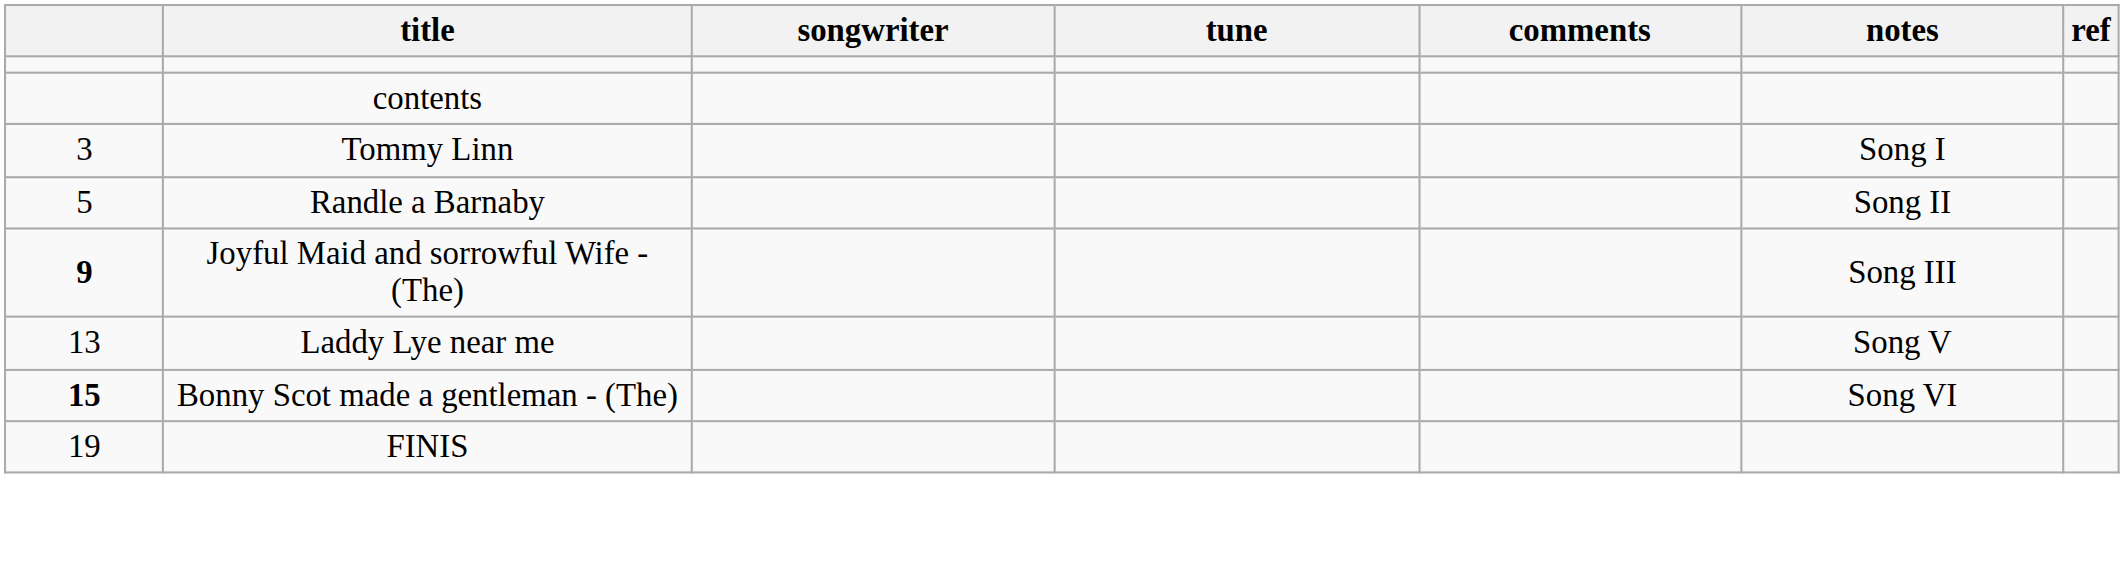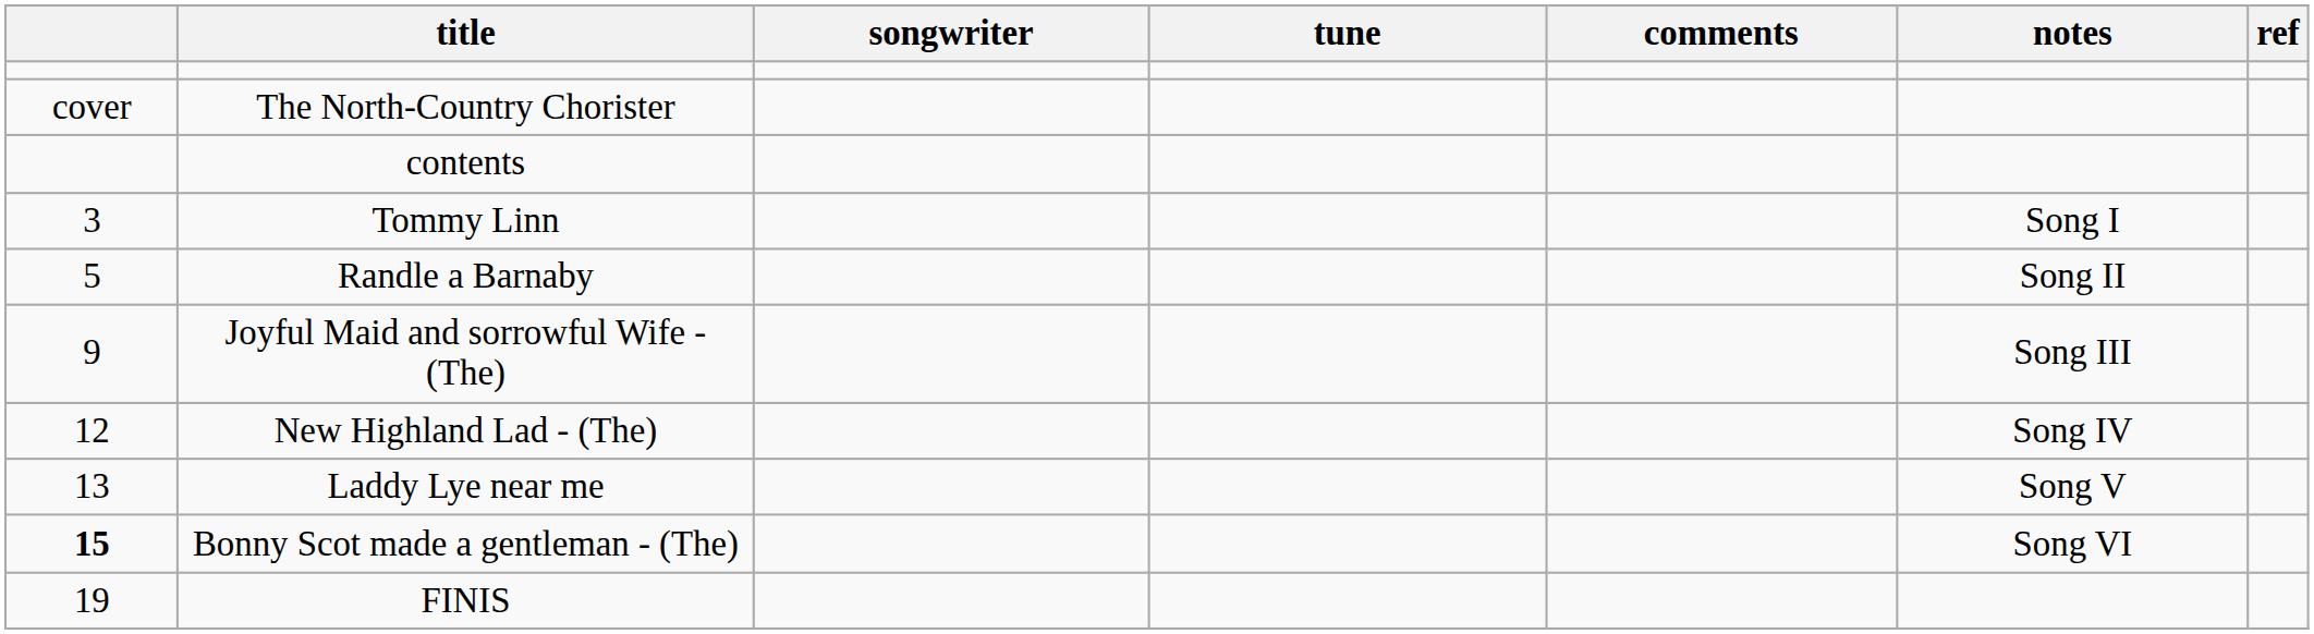+ row: cover | The North-Country Chorister
Joyful Maid and sorrowful Wife - (The) | column 1: bold -> normal
+ row: 12 | New Highland Lad - (The) | Song IV
